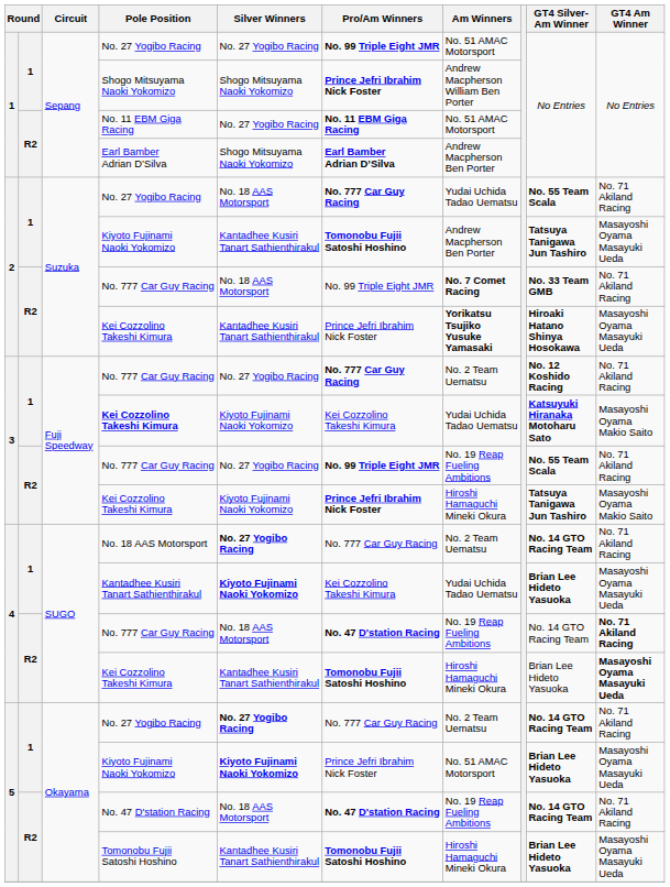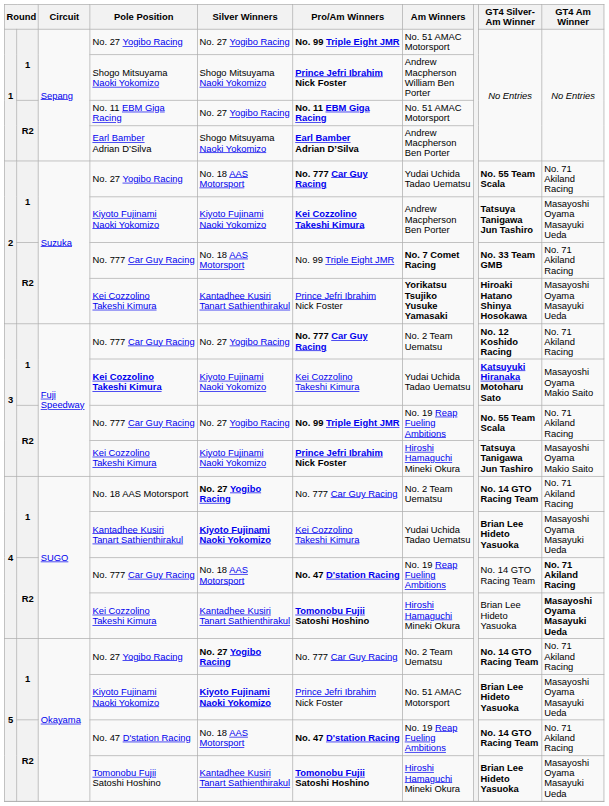2 / Kiyoto Fujinami Naoki Yokomizo | Silver Winners: Kantadhee Kusiri Tanart Sathienthirakul -> Kiyoto Fujinami Naoki Yokomizo
2 / Kiyoto Fujinami Naoki Yokomizo | Pro/Am Winners: Tomonobu Fujii Satoshi Hoshino -> Kei Cozzolino Takeshi Kimura
